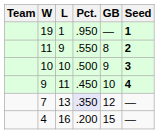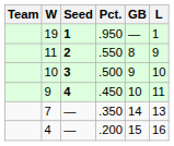columns swapped: L <-> Seed
7 | Pct.: lavender background -> no background
7 | GB: 12 -> 14
